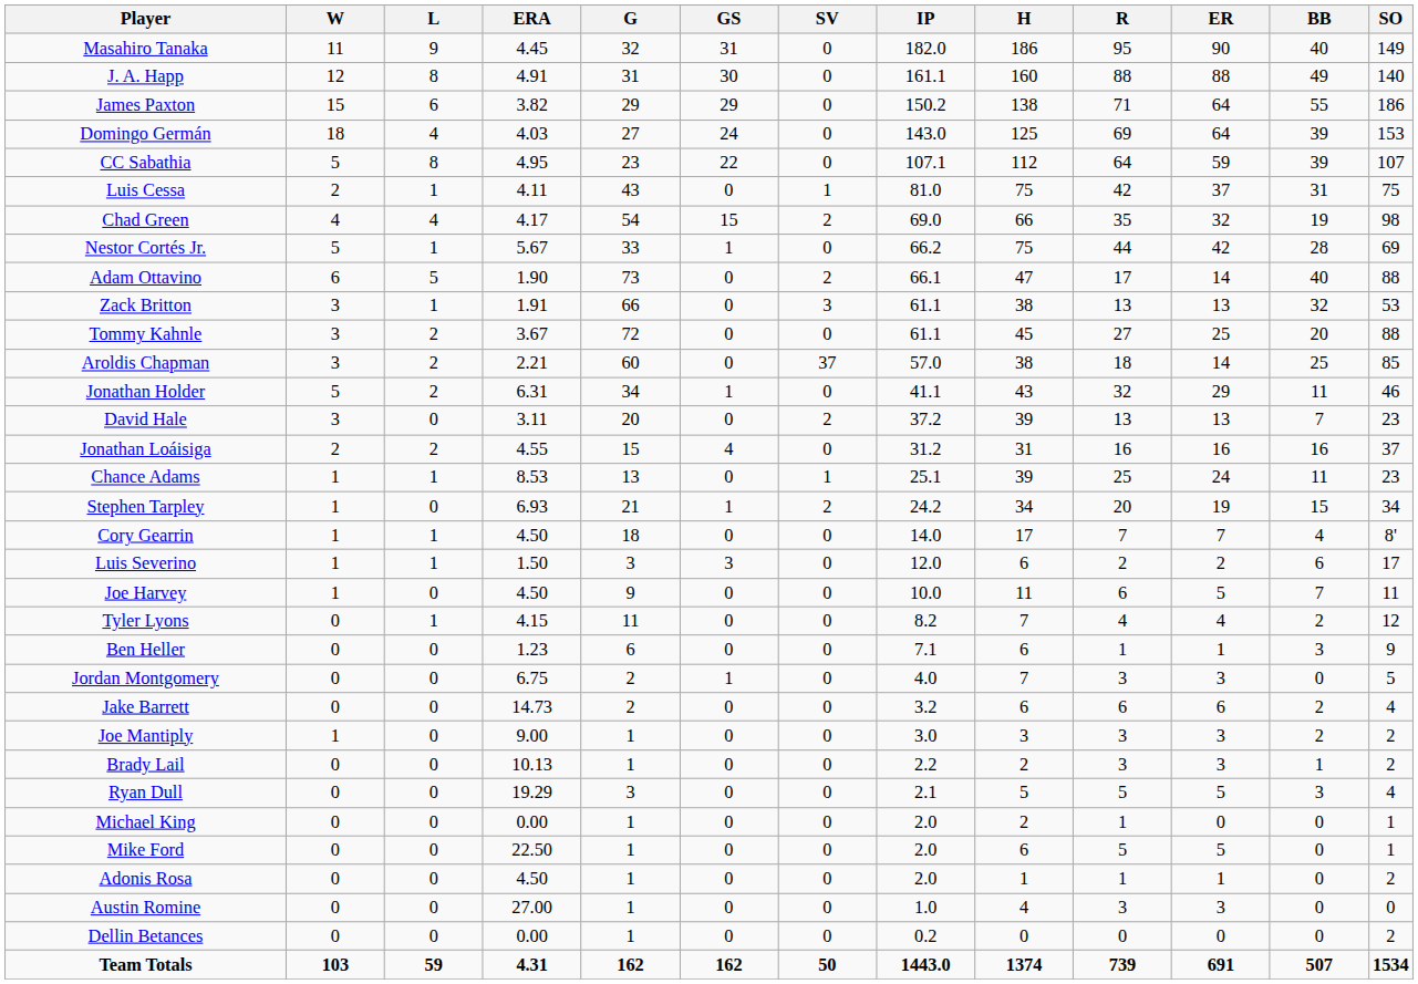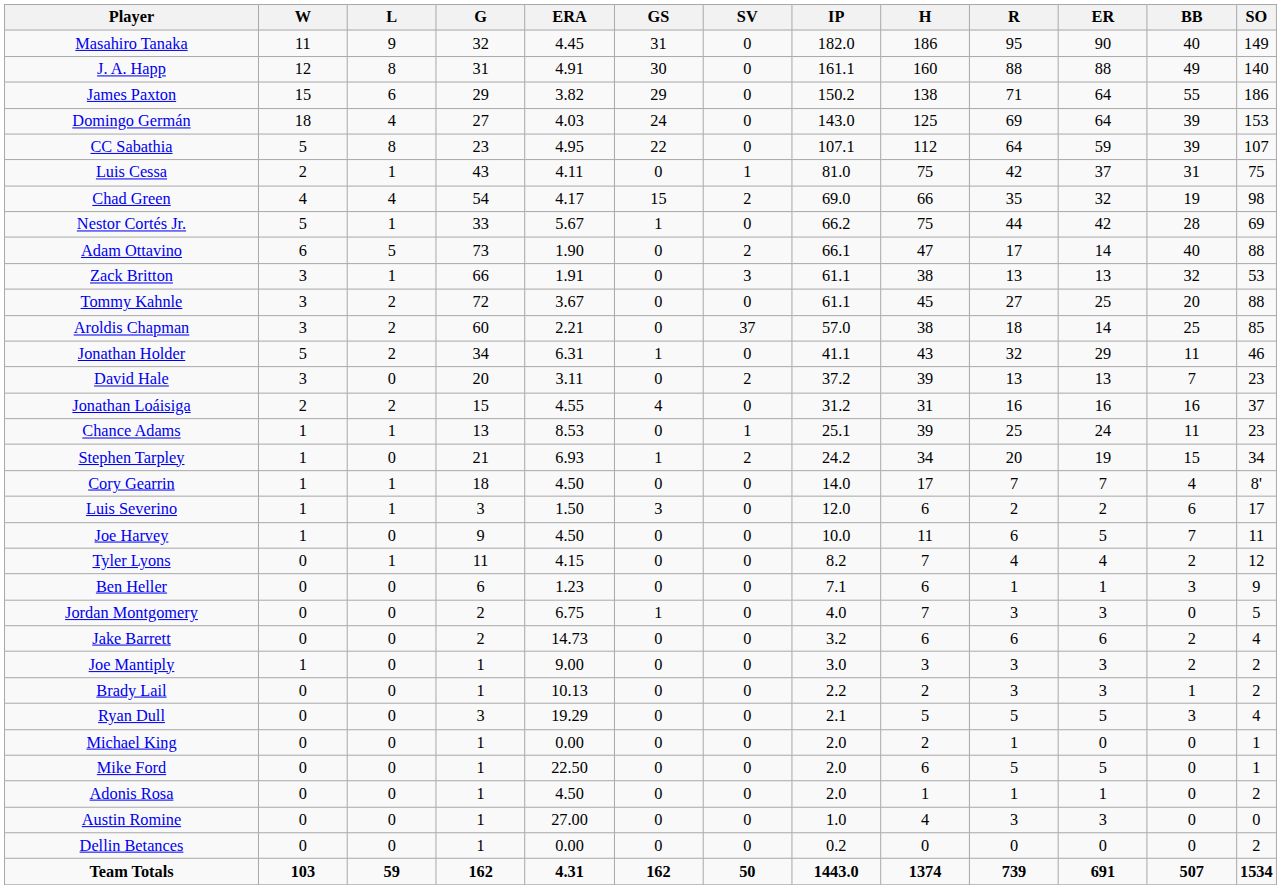columns swapped: ERA <-> G
